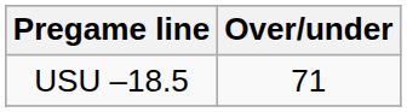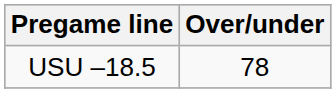USU –18.5 | Over/under: 71 -> 78
